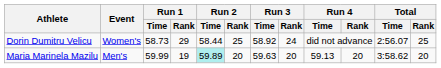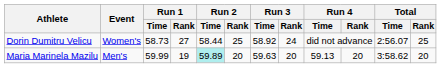Dorin Dumitru Velicu | Run 1 / Rank: 29 -> 27
